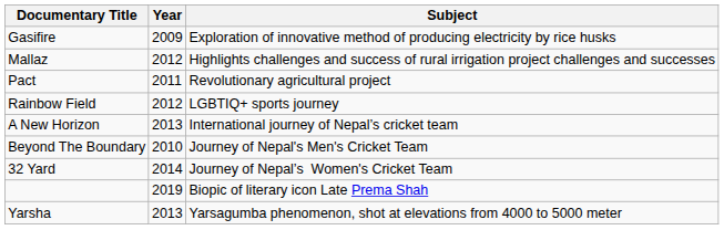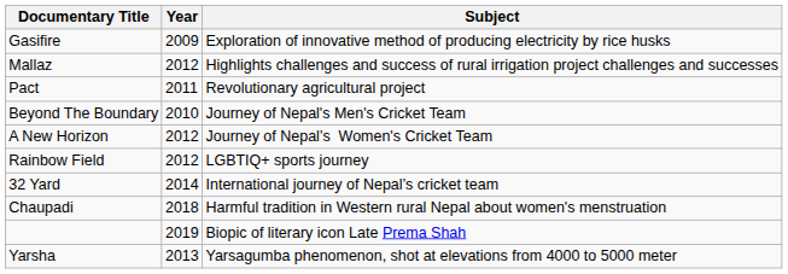rows swapped: Beyond The Boundary <-> Rainbow Field
A New Horizon | Year: 2013 -> 2012
A New Horizon | Subject: International journey of Nepal’s cricket team -> Journey of Nepal’s Women's Cricket Team
32 Yard | Subject: Journey of Nepal’s Women's Cricket Team -> International journey of Nepal’s cricket team
+ row: Chaupadi | 2018 | Harmful tradition in Western rural Nepal about women's menstruation
